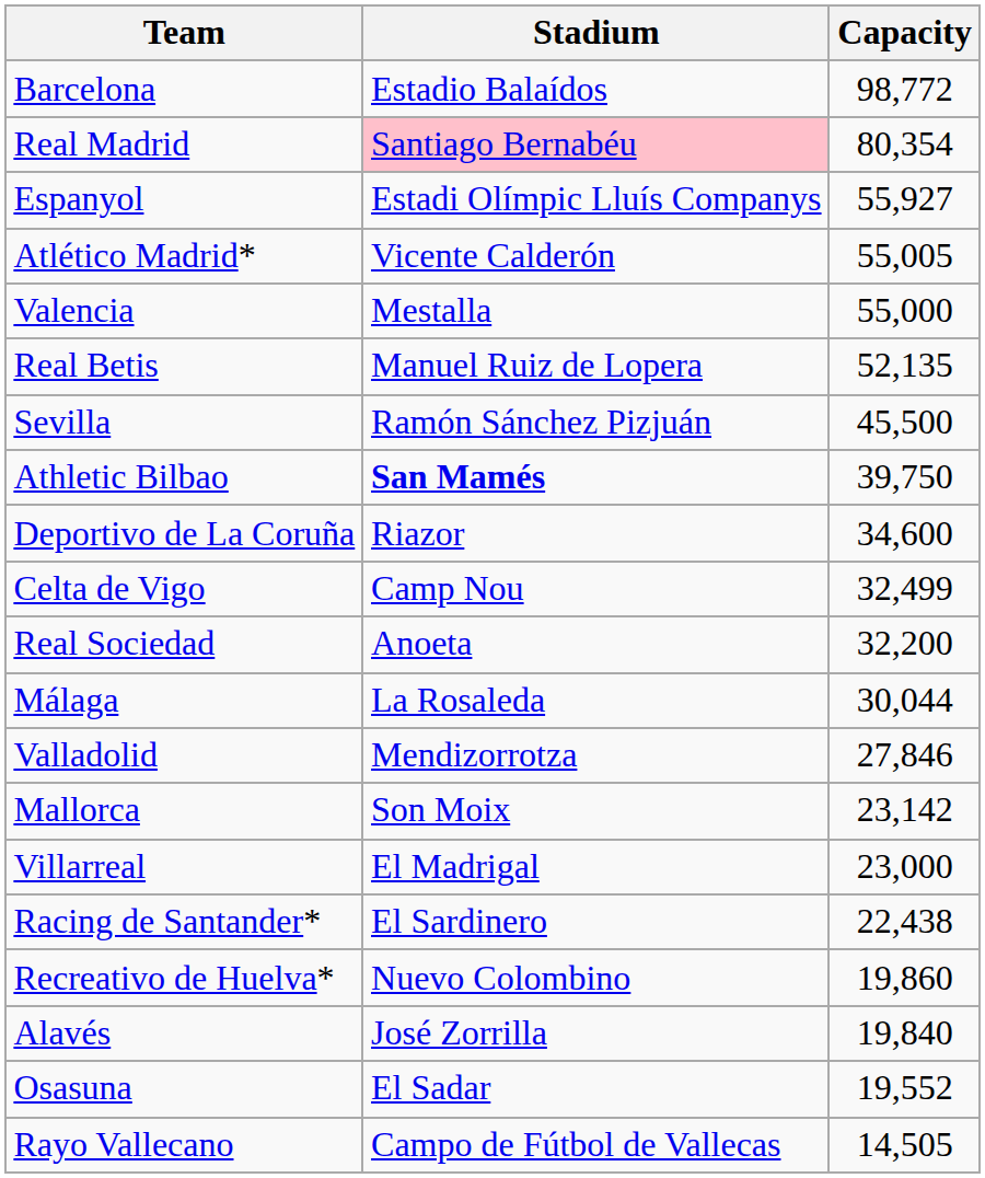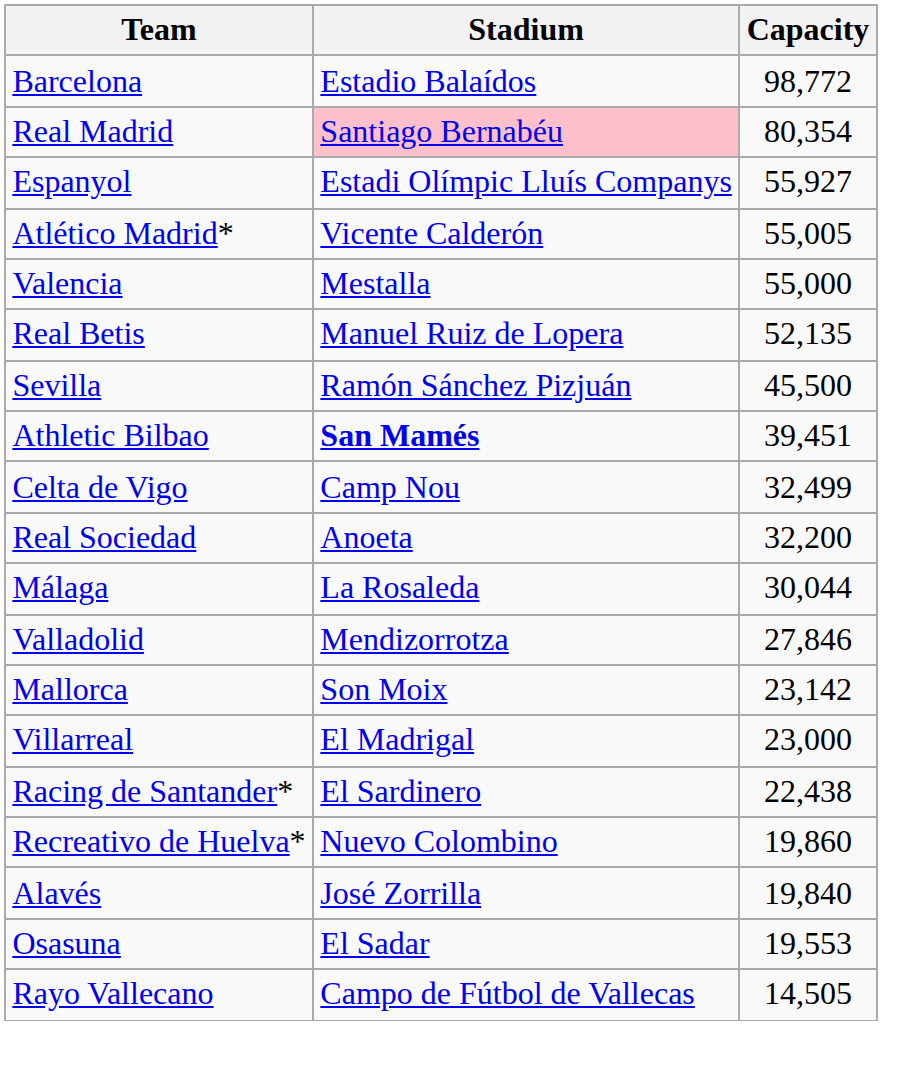Athletic Bilbao | Capacity: 39,750 -> 39,451
- row: Deportivo de La Coruña | Riazor | 34,600
Osasuna | Capacity: 19,552 -> 19,553
